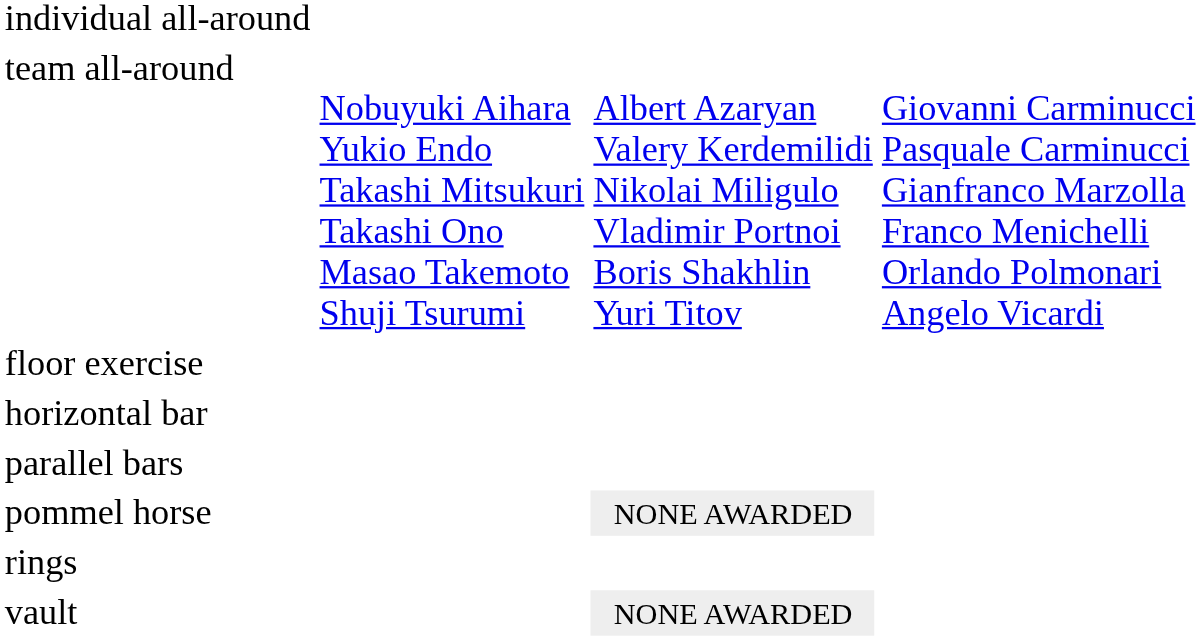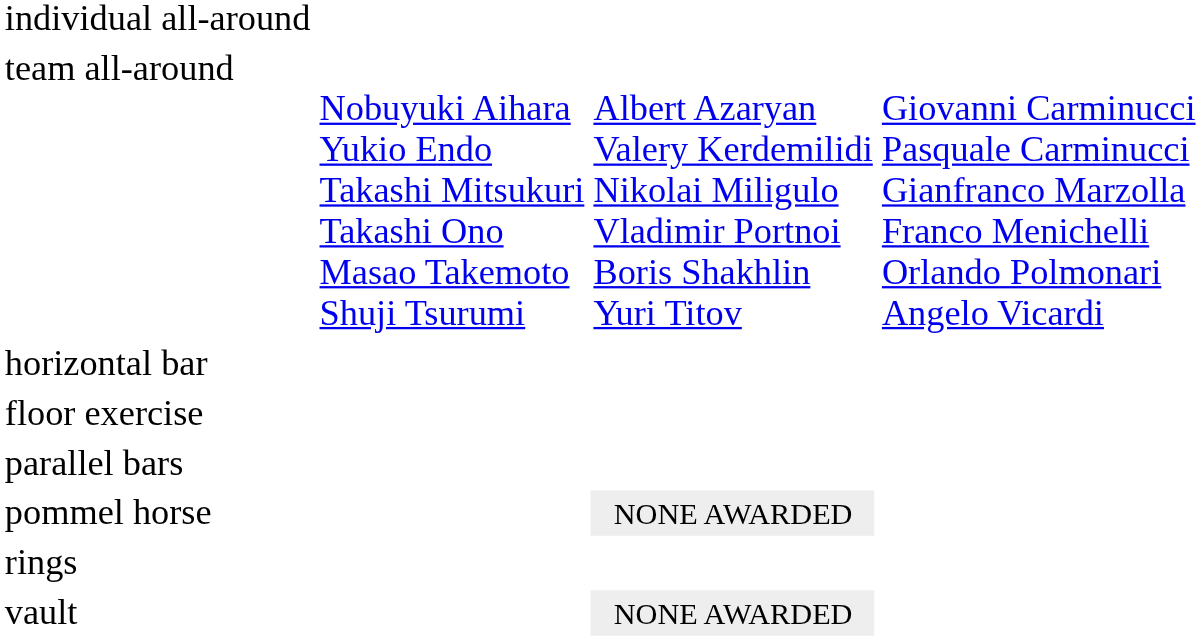rows swapped: floor exercise <-> horizontal bar
